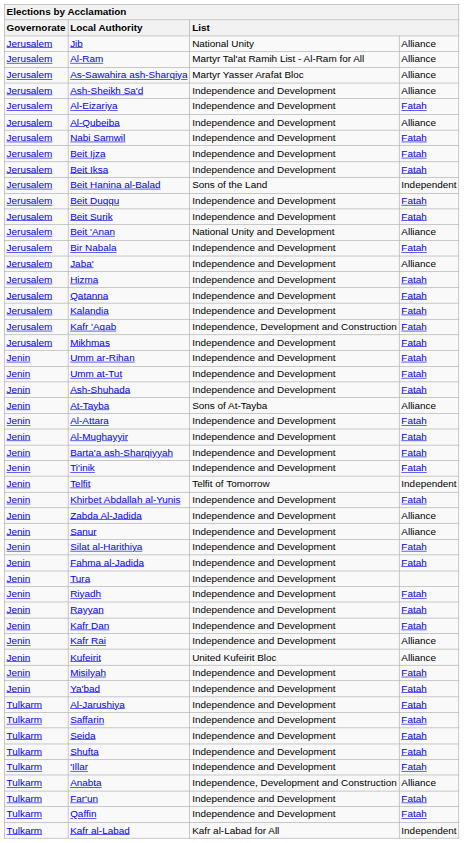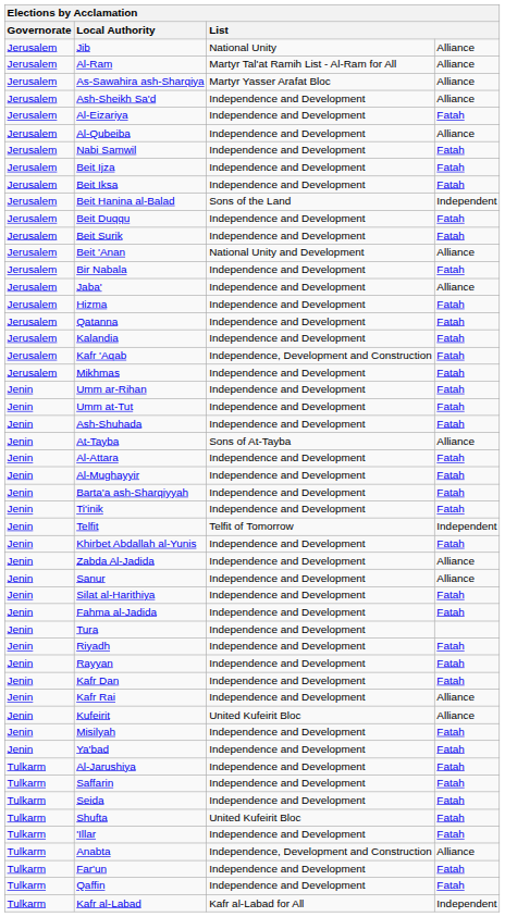Shufta | column 3: Independence and Development -> United Kufeirit Bloc
